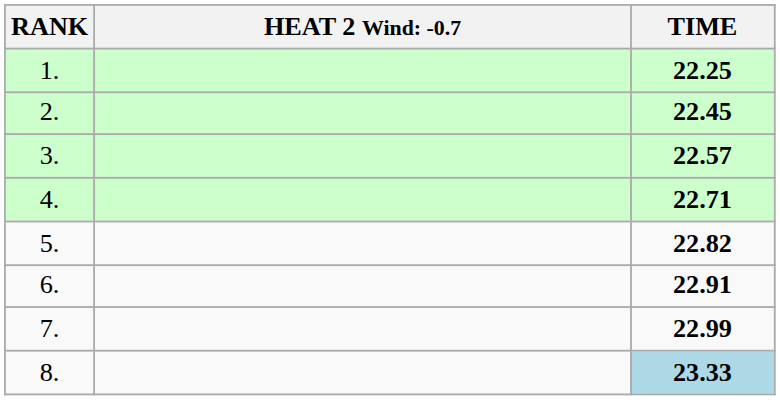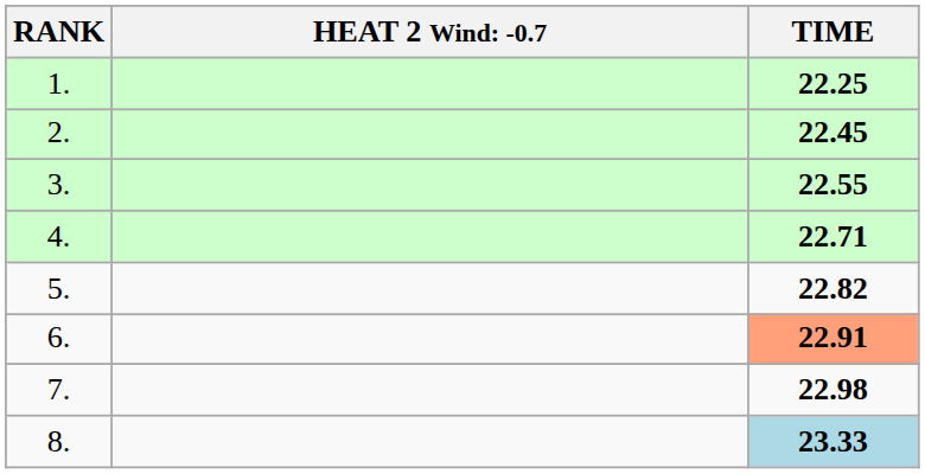3. | TIME: 22.57 -> 22.55
6. | TIME: no background -> lightsalmon background
7. | TIME: 22.99 -> 22.98
